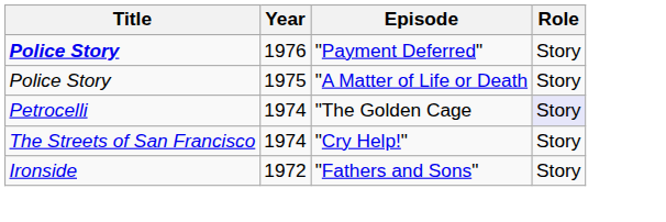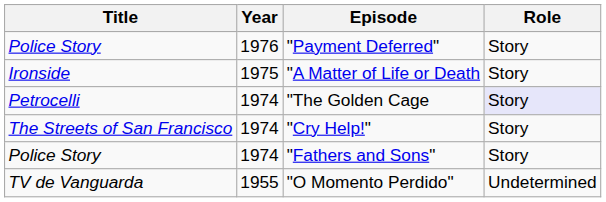"Payment Deferred" | Title: bold -> normal
"A Matter of Life or Death | Title: Police Story -> Ironside
"Fathers and Sons" | Title: Ironside -> Police Story
"Fathers and Sons" | Year: 1972 -> 1974
+ row: TV de Vanguarda | 1955 | "O Momento Perdido" | Undetermined
